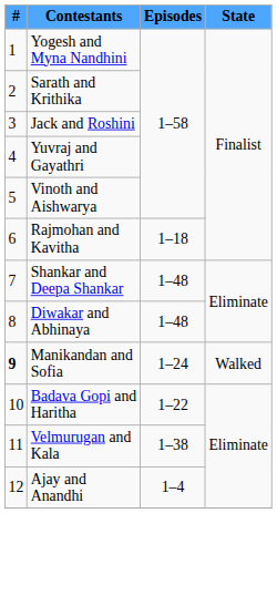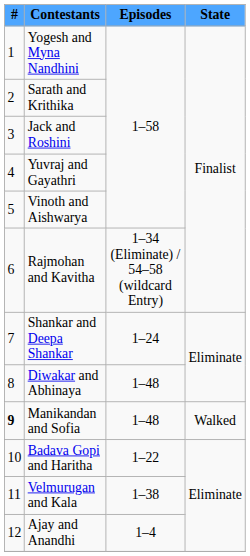Rajmohan and Kavitha | Episodes: 1–18 -> 1–34 (Eliminate) / 54–58 (wildcard Entry)
Shankar and Deepa Shankar | Episodes: 1–48 -> 1–24
Manikandan and Sofia | Episodes: 1–24 -> 1–48
